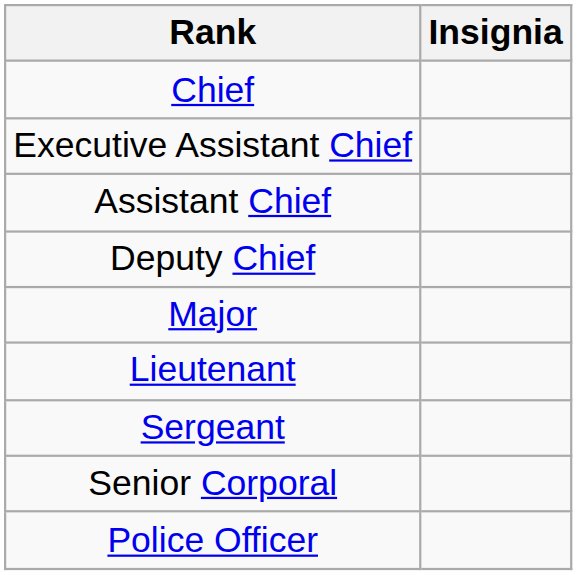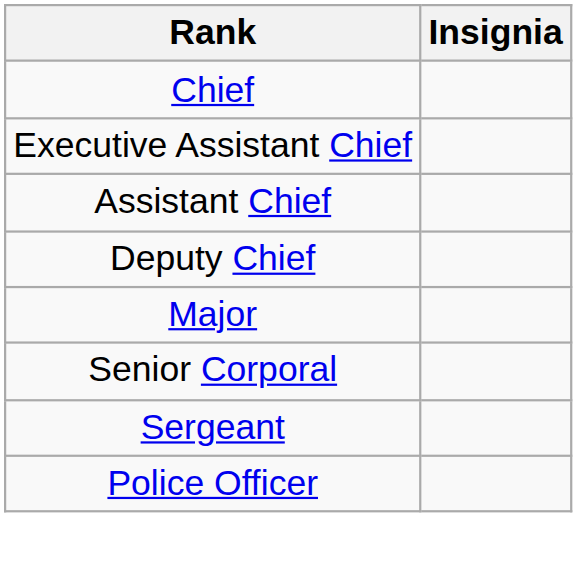- row: Lieutenant
rows swapped: Sergeant <-> Senior Corporal
